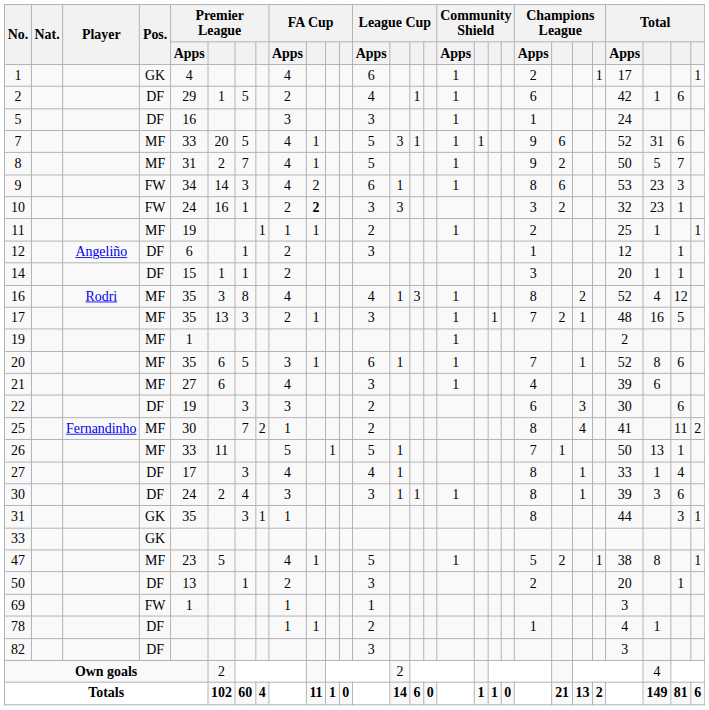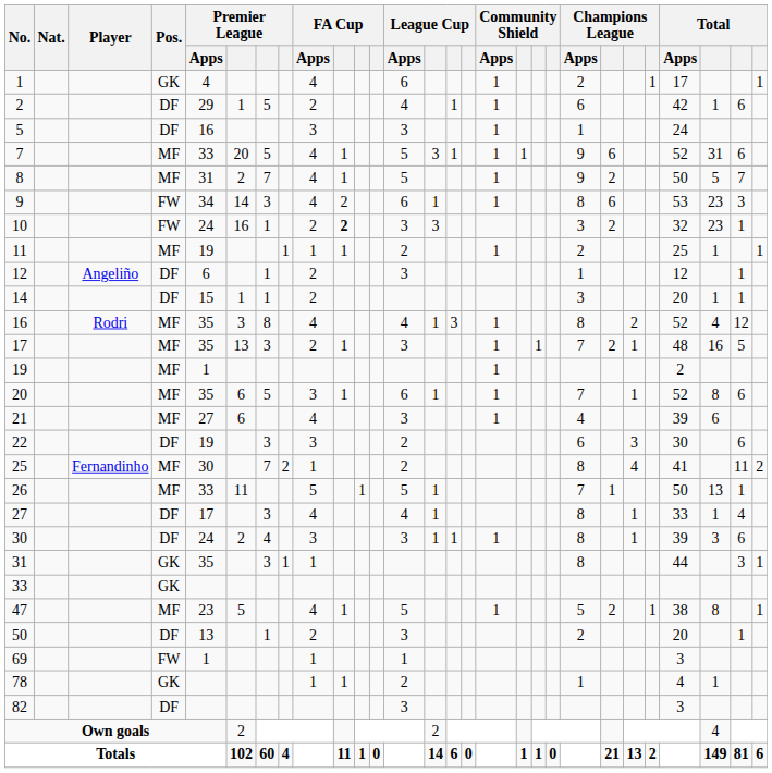78 | Pos.: DF -> GK
